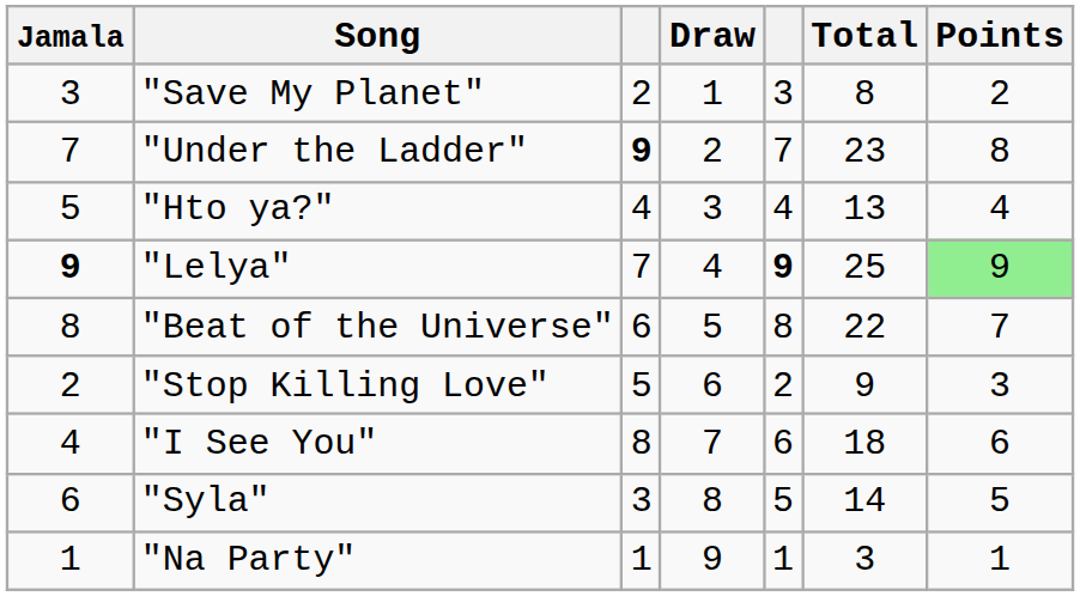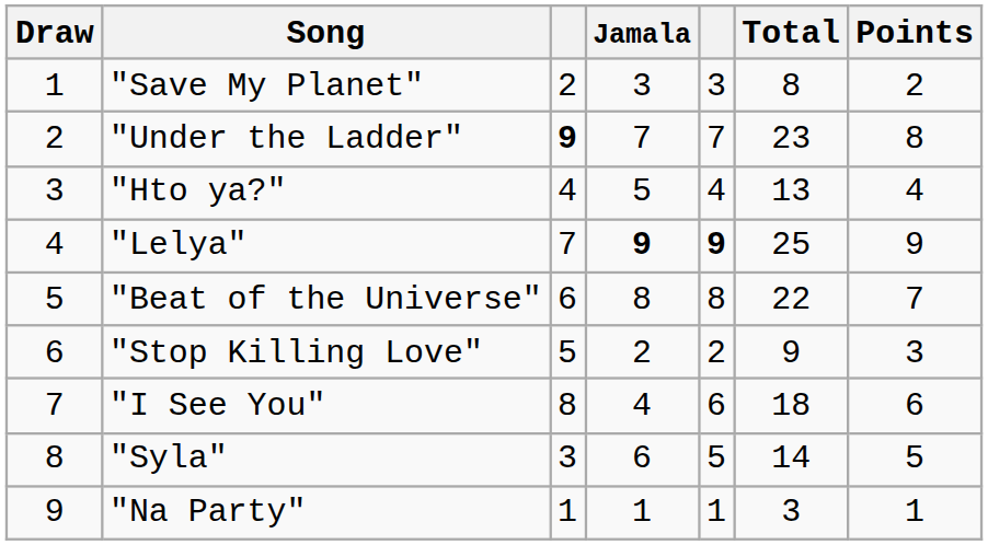columns swapped: Draw <-> Jamala
"Lelya" | Points: lightgreen background -> no background
